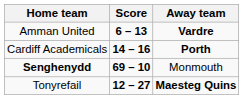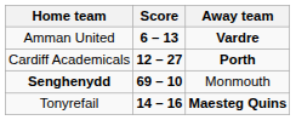Cardiff Academicals | Score: 14 – 16 -> 12 – 27
Tonyrefail | Score: 12 – 27 -> 14 – 16
